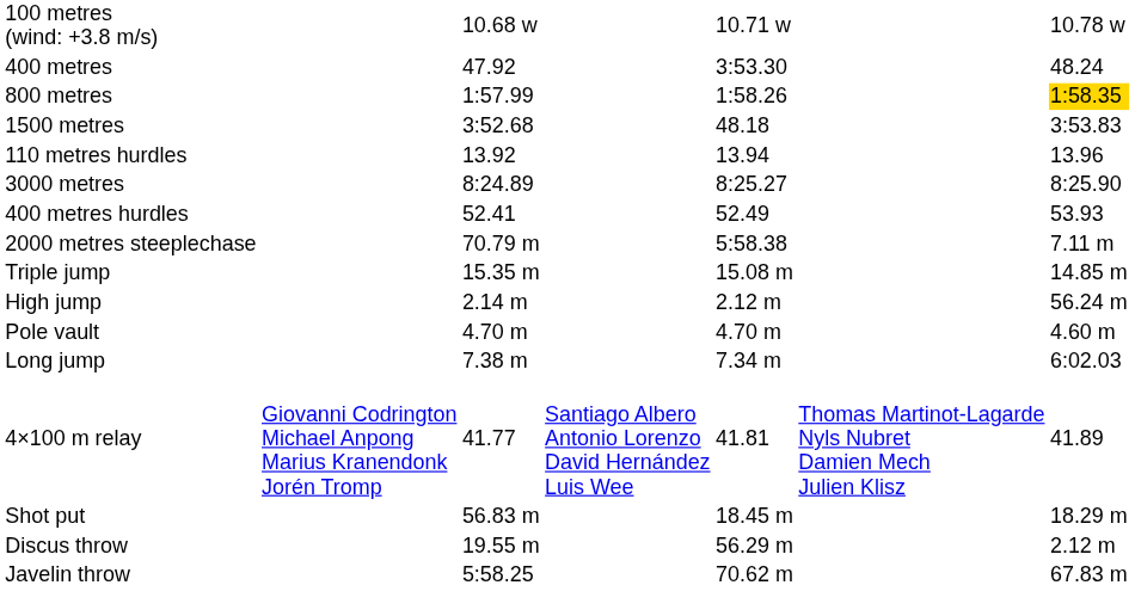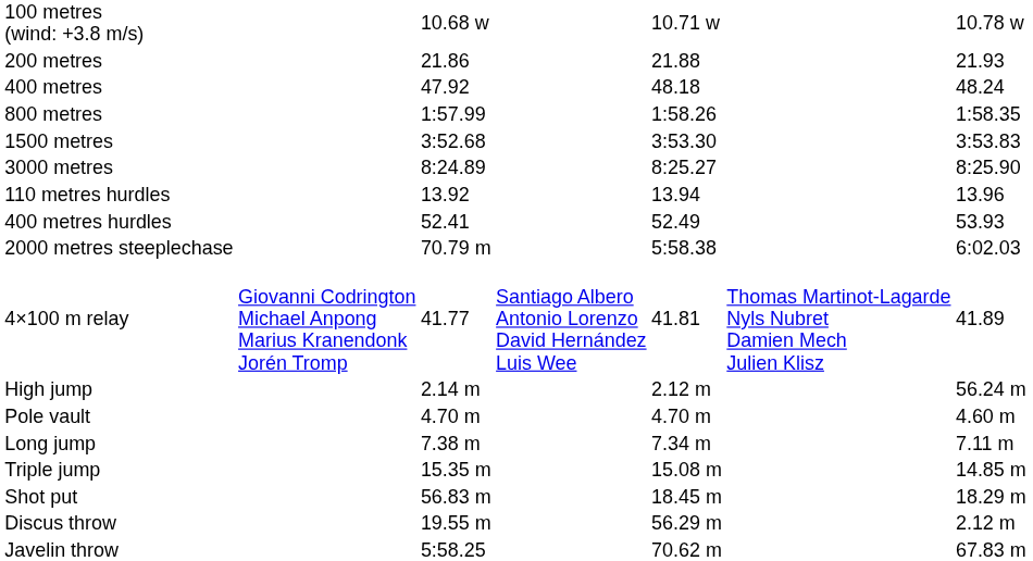+ row: 200 metres | 21.86 | 21.88 | 21.93
400 metres | column 5: 3:53.30 -> 48.18
800 metres | column 7: gold background -> no background
1500 metres | column 5: 48.18 -> 3:53.30
rows swapped: 3000 metres <-> 110 metres hurdles
2000 metres steeplechase | column 7: 7.11 m -> 6:02.03
rows swapped: 4×100 m relay <-> Triple jump
Long jump | column 7: 6:02.03 -> 7.11 m
